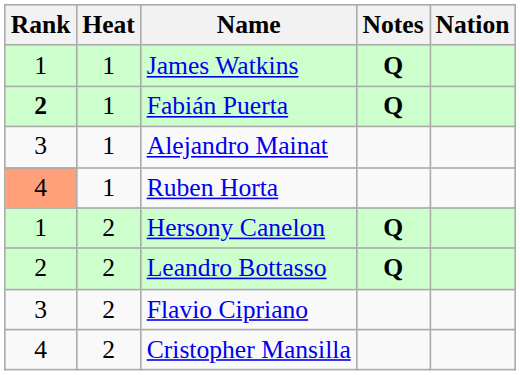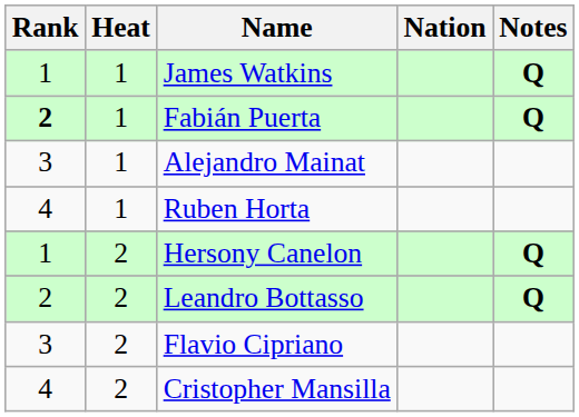columns swapped: Nation <-> Notes
Ruben Horta | Rank: lightsalmon background -> no background
